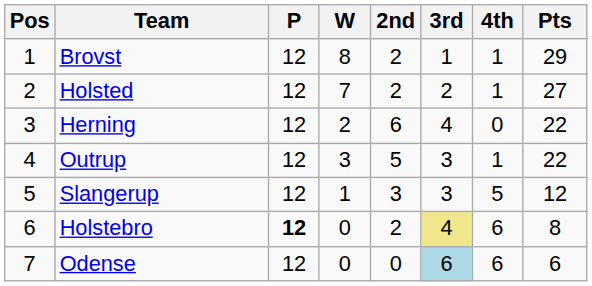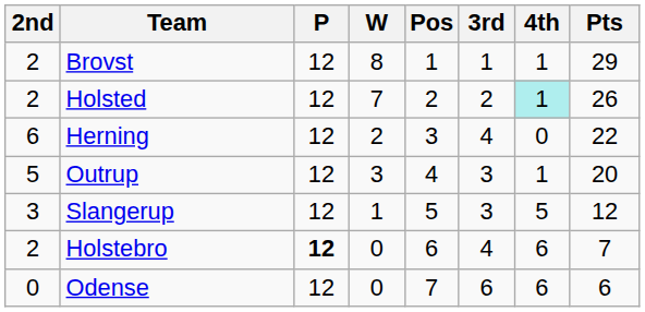columns swapped: Pos <-> 2nd
Holsted | 4th: no background -> paleturquoise background
Holsted | Pts: 27 -> 26
Outrup | Pts: 22 -> 20
Holstebro | 3rd: khaki background -> no background
Holstebro | Pts: 8 -> 7
Odense | 3rd: lightblue background -> no background
